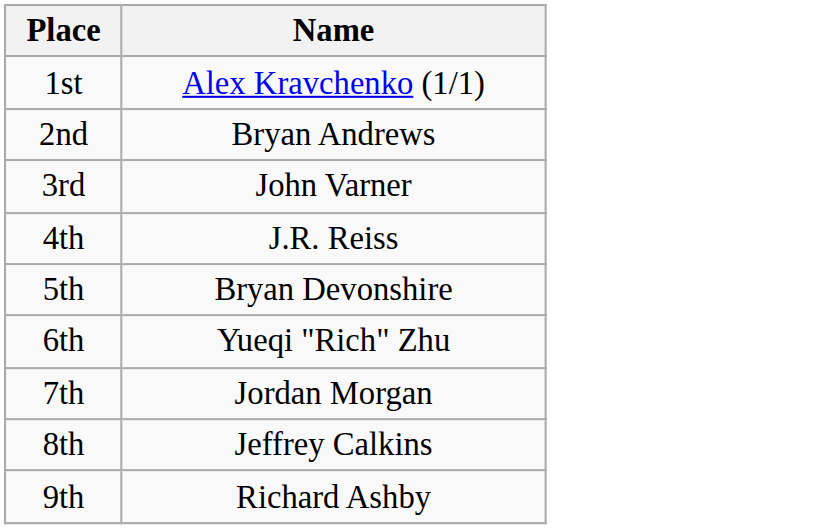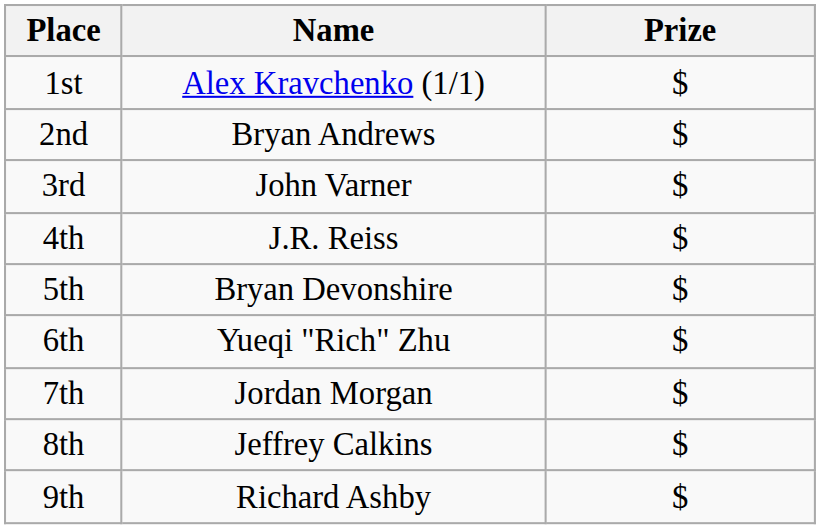+ column: Prize | $ | $ | $ | $ | $ | $ | $ | $ | $
